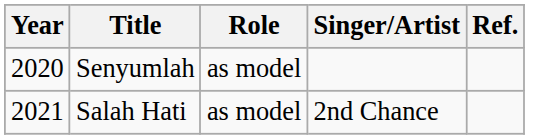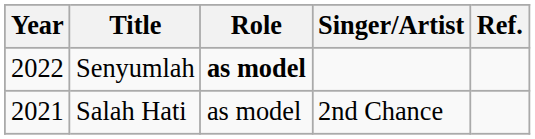Senyumlah | Year: 2020 -> 2022
Senyumlah | Role: normal -> bold
